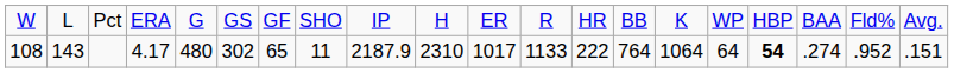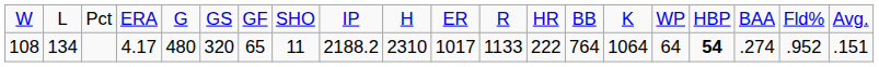108 | column 2: 143 -> 134
108 | column 6: 302 -> 320
108 | column 9: 2187.9 -> 2188.2
